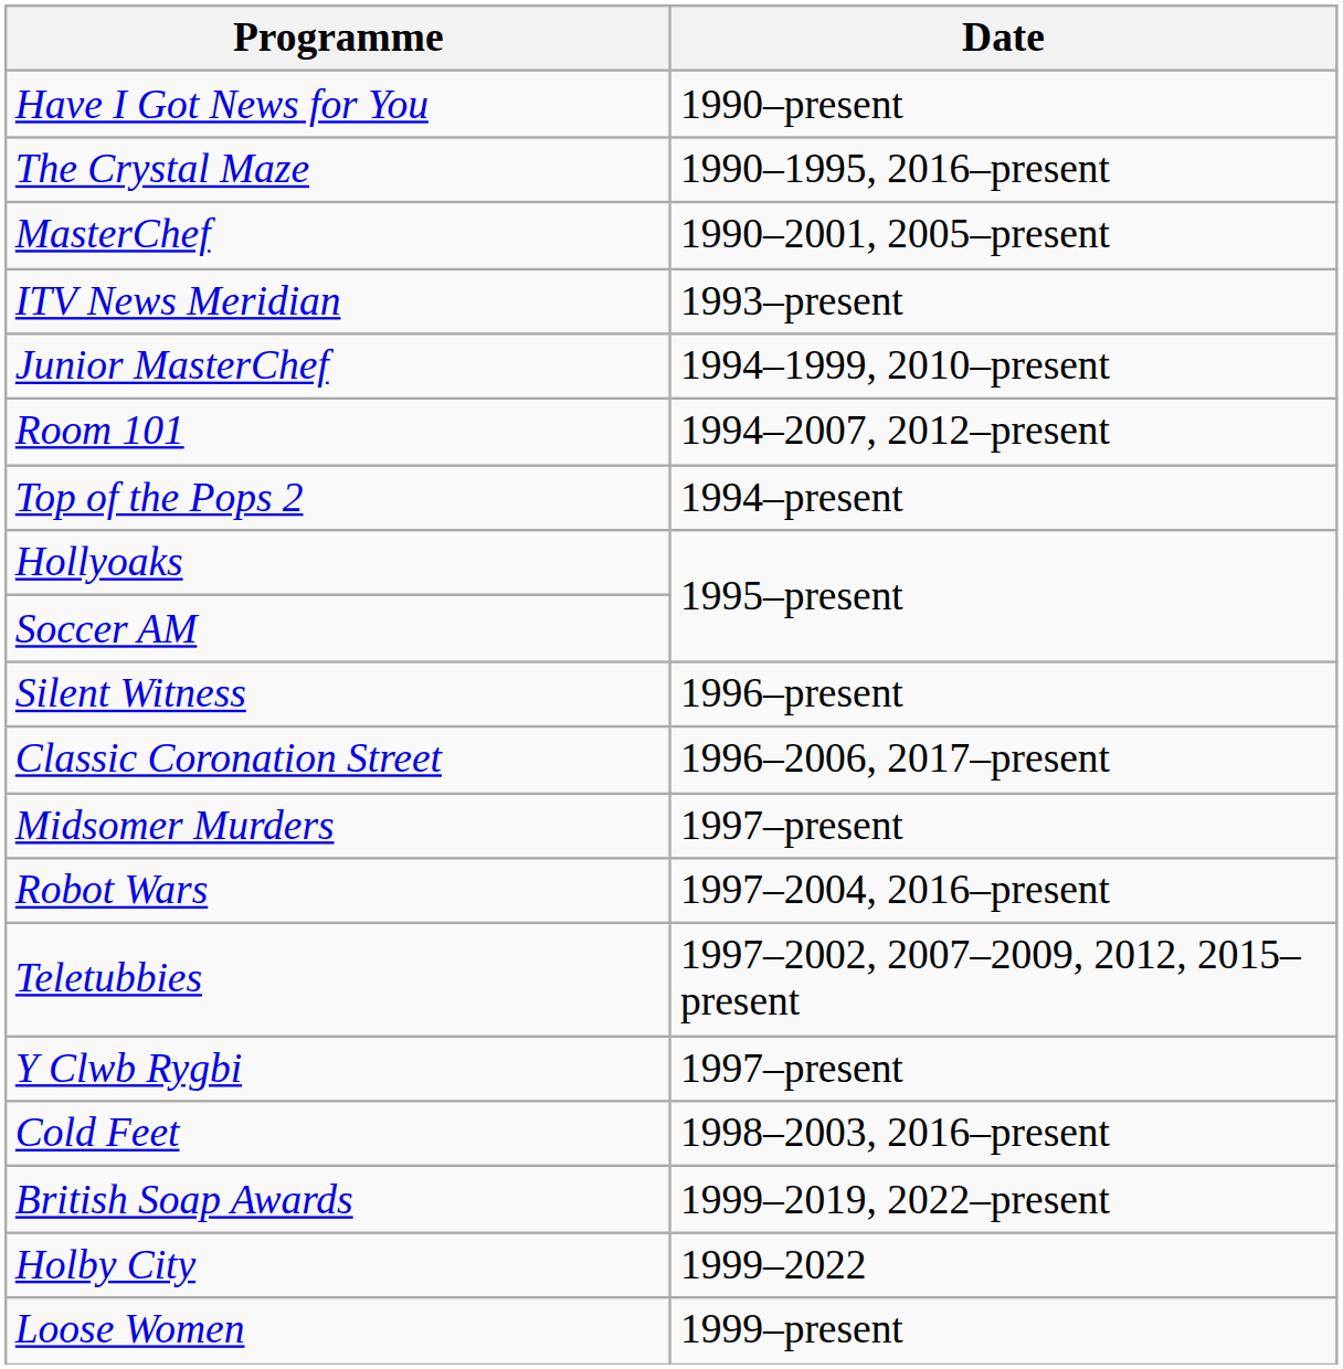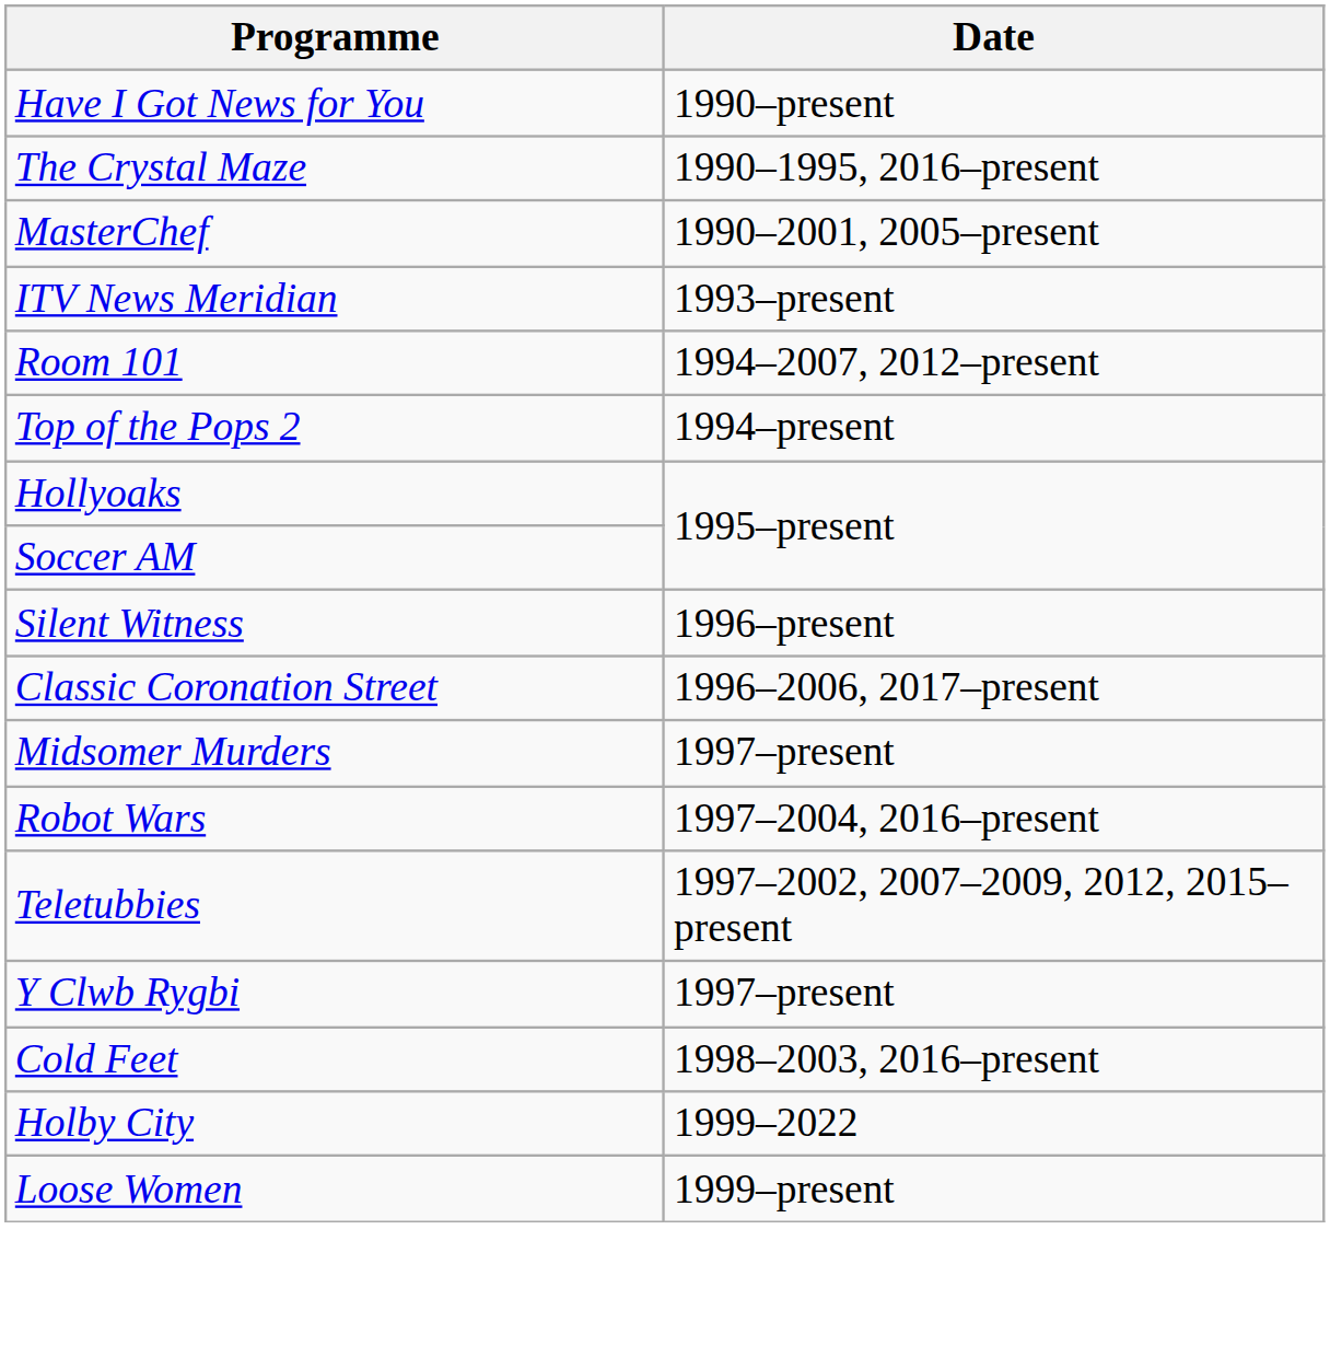- row: Junior MasterChef | 1994–1999, 2010–present
- row: British Soap Awards | 1999–2019, 2022–present
